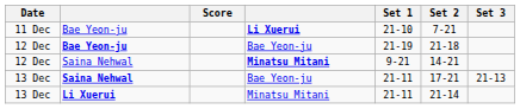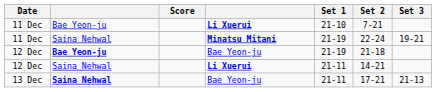+ row: 11 Dec | Saina Nehwal | Minatsu Mitani | 21-19 | 22-24 | 19-21
12 Dec / Saina Nehwal | column 4: Minatsu Mitani -> Li Xuerui
12 Dec / Saina Nehwal | Set 1: 9-21 -> 21-11
- row: 13 Dec | Li Xuerui | Minatsu Mitani | 21-11 | 21-14
